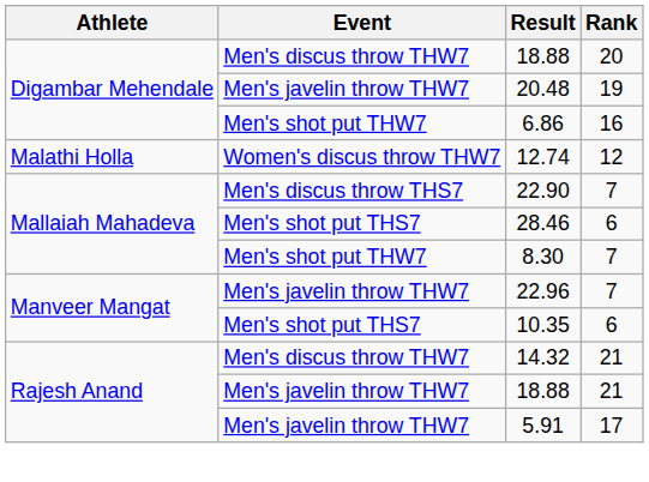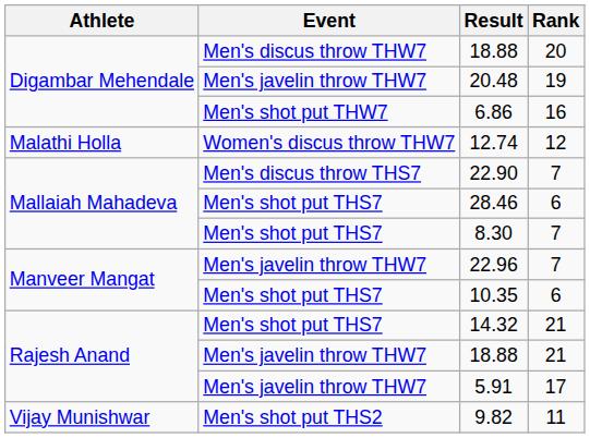8.30 | Event: Men's shot put THW7 -> Men's shot put THS7
14.32 | Event: Men's discus throw THW7 -> Men's shot put THS7
+ row: Vijay Munishwar | Men's shot put THS2 | 9.82 | 11
